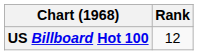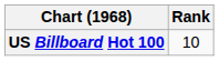US Billboard Hot 100 | Rank: 12 -> 10
